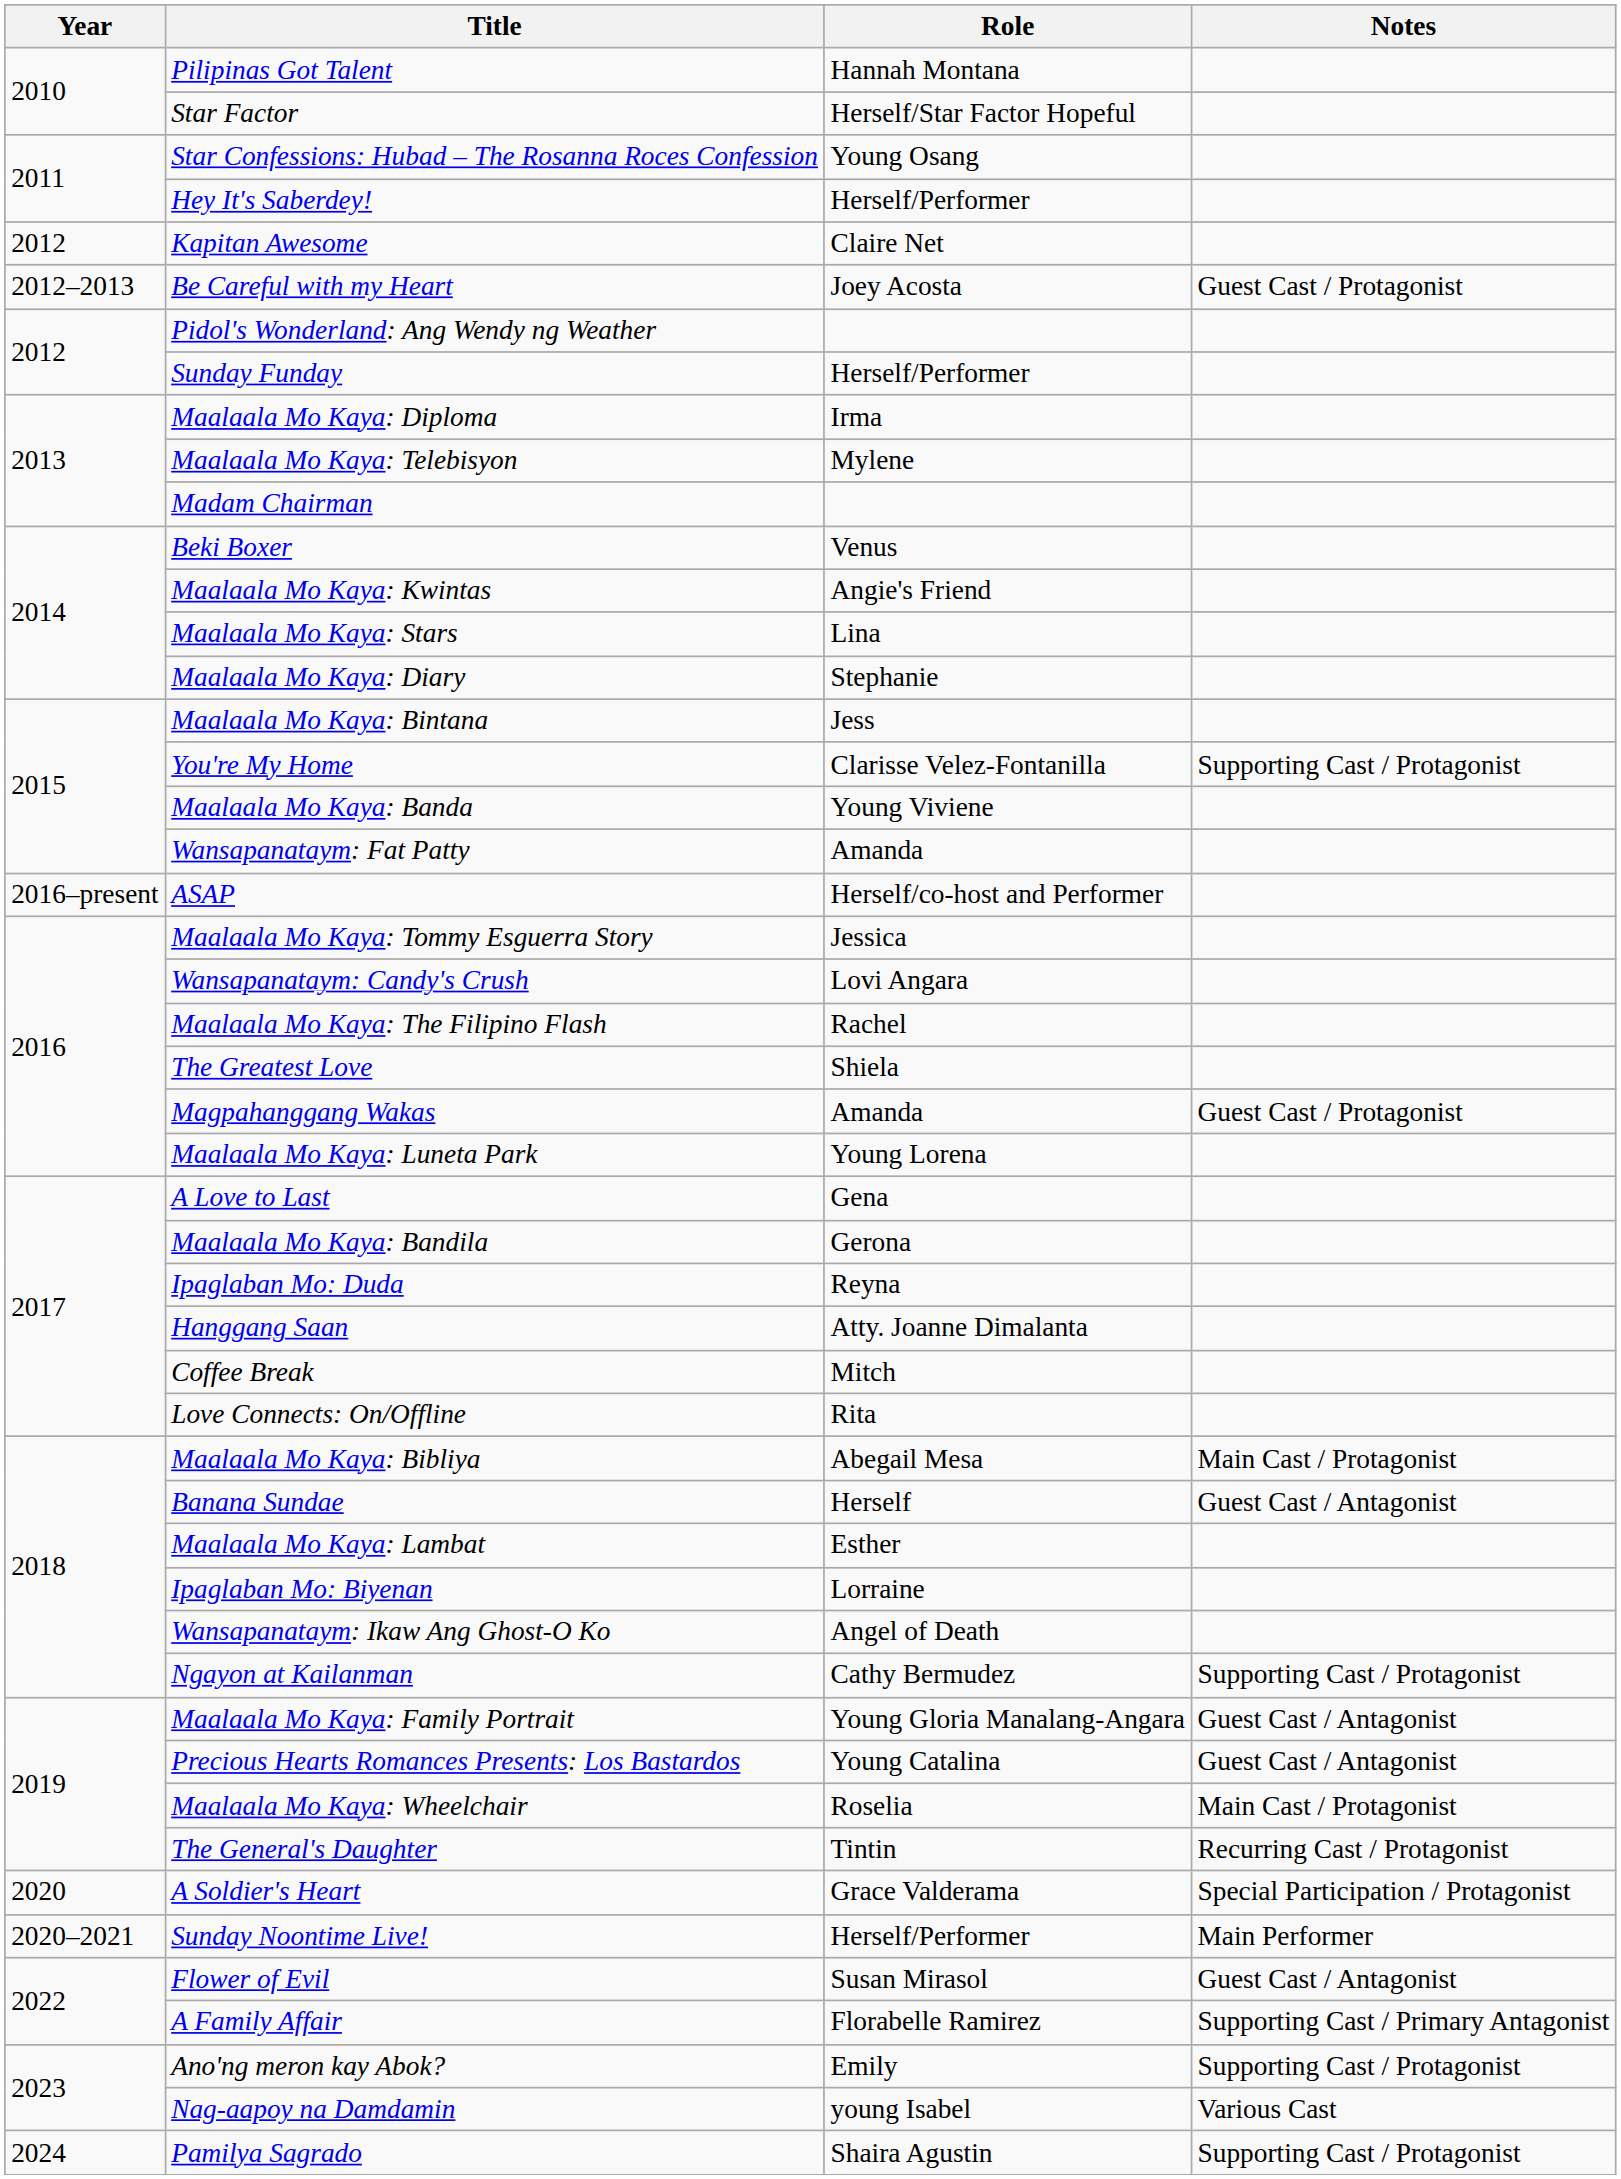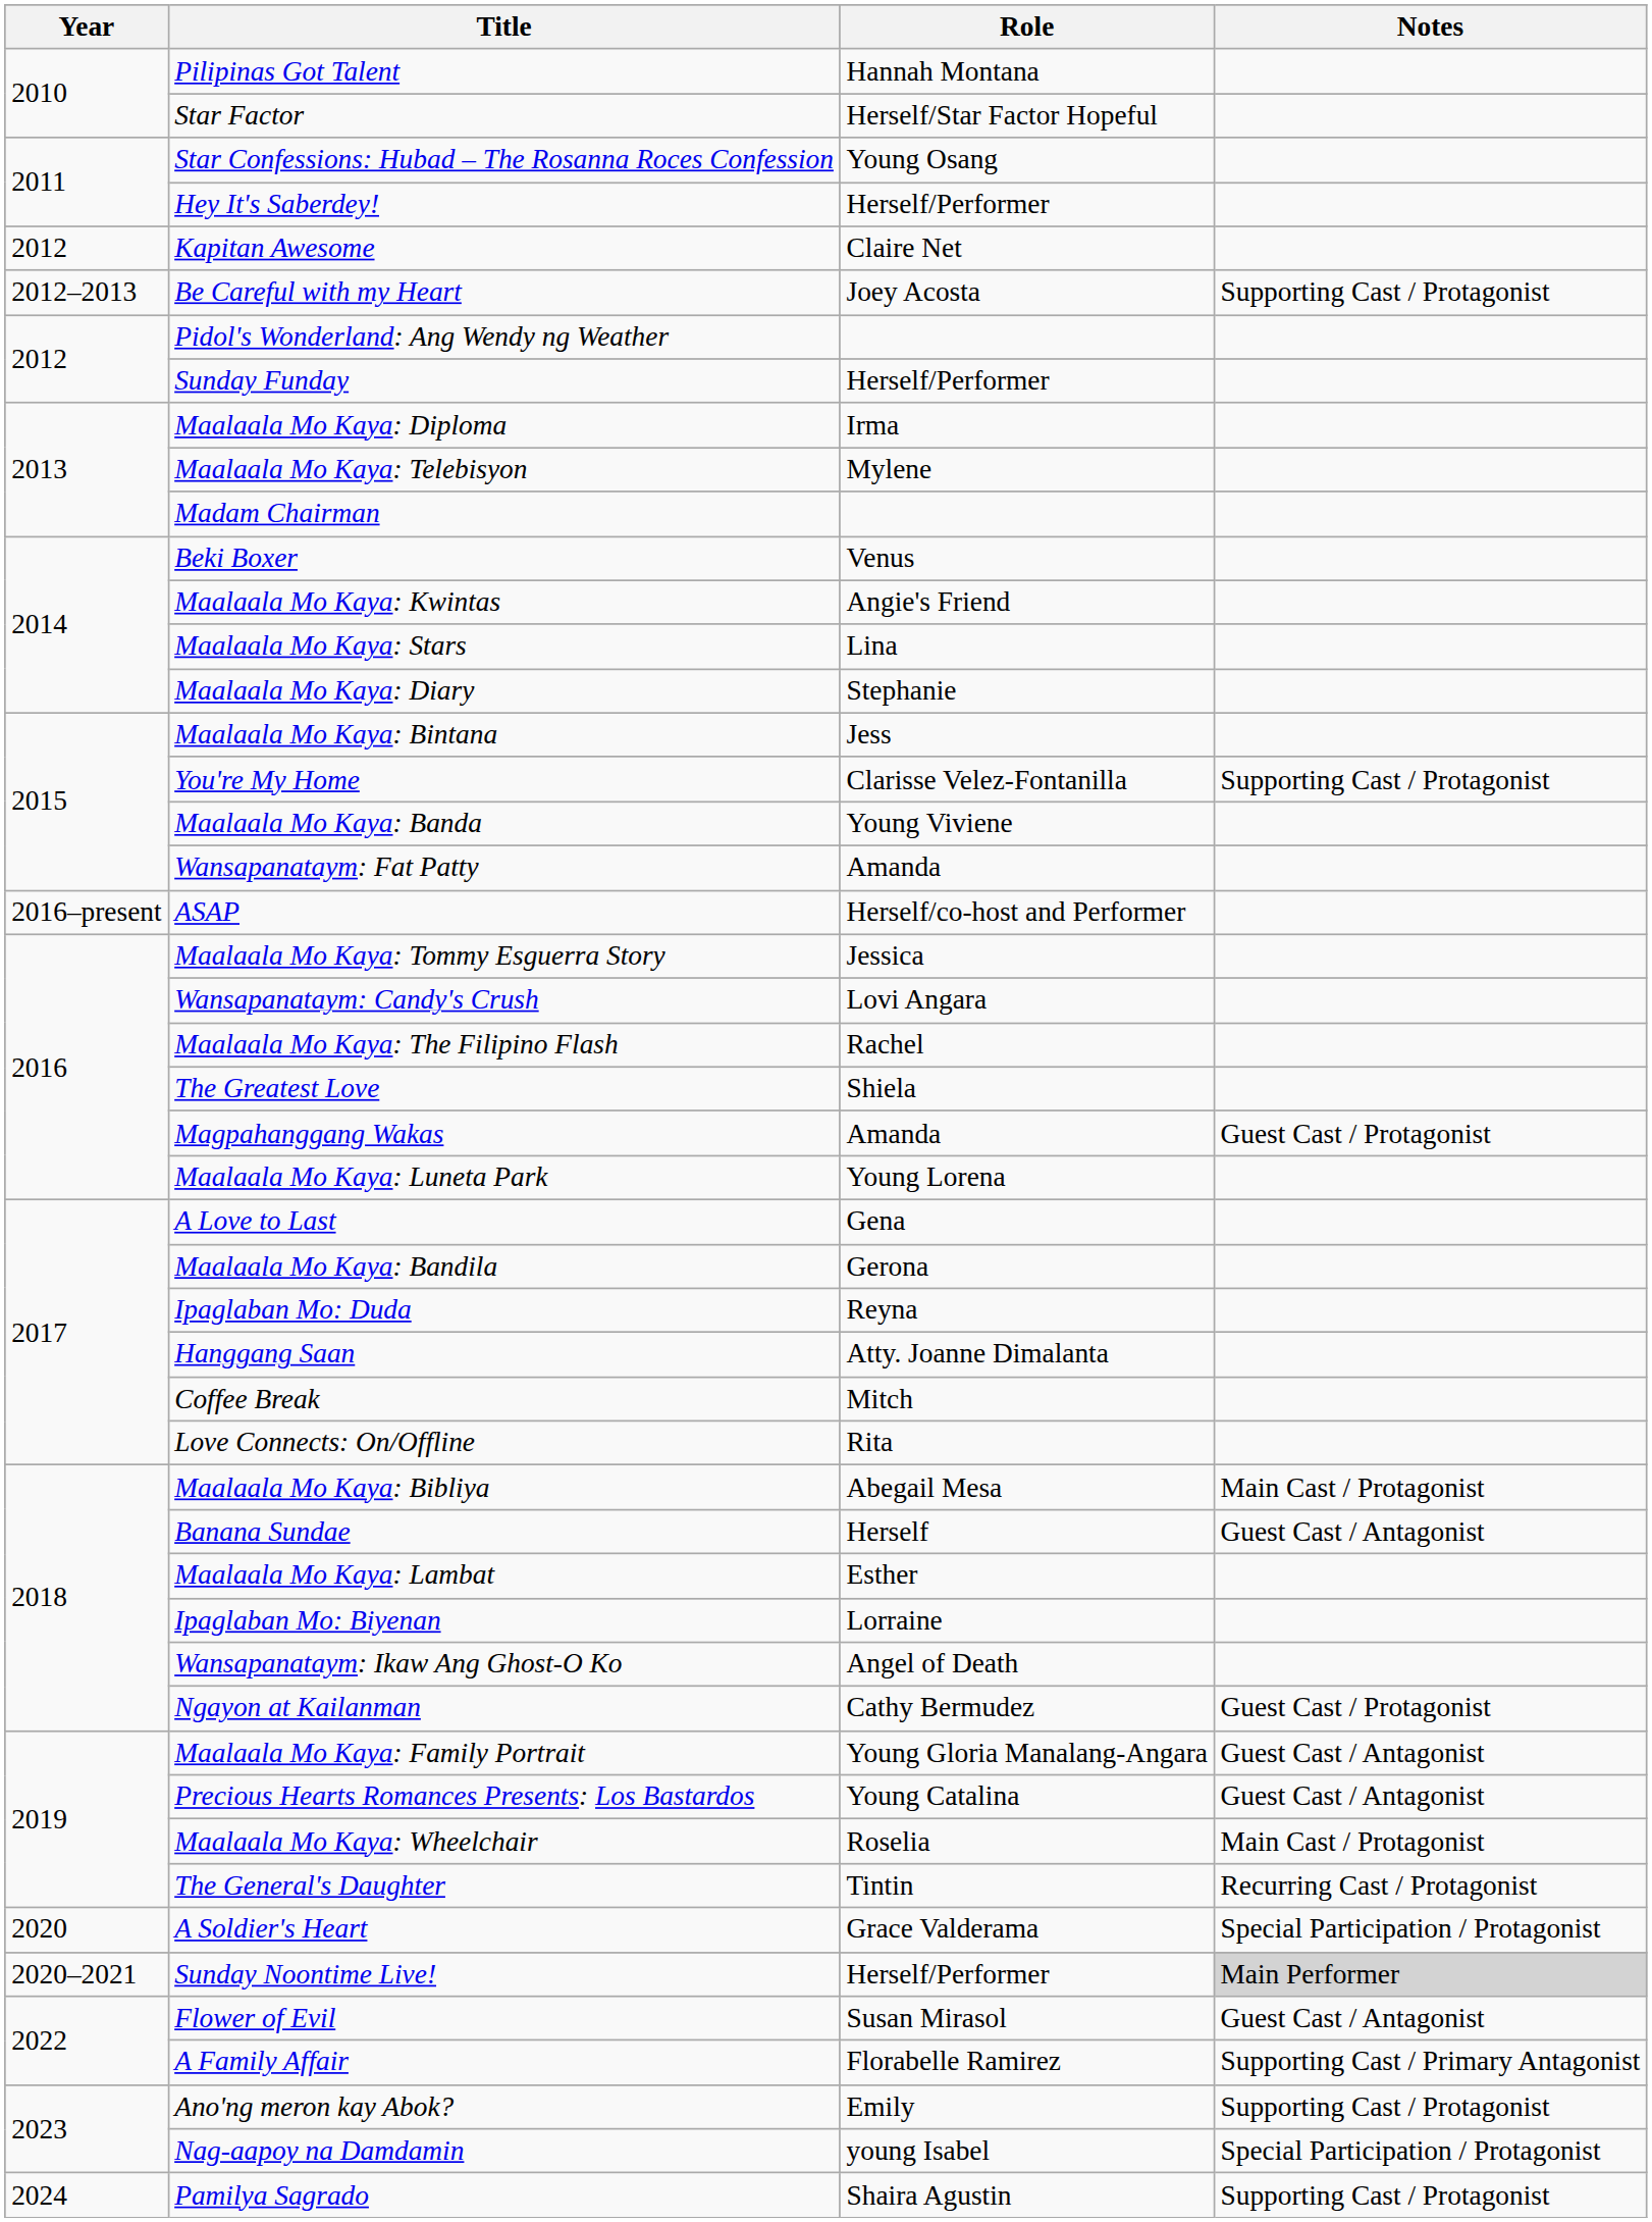Be Careful with my Heart | Notes: Guest Cast / Protagonist -> Supporting Cast / Protagonist
Ngayon at Kailanman | Notes: Supporting Cast / Protagonist -> Guest Cast / Protagonist
Sunday Noontime Live! | Notes: no background -> lightgrey background
Nag-aapoy na Damdamin | Notes: Various Cast -> Special Participation / Protagonist
